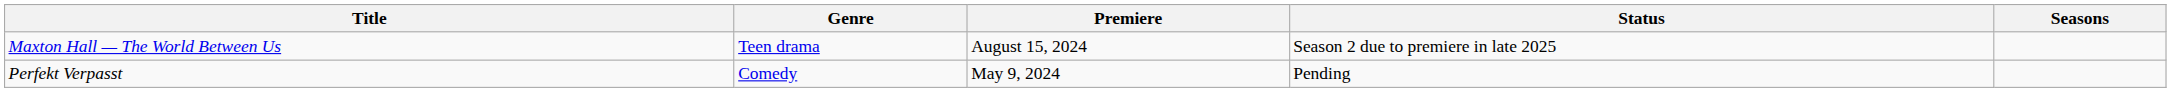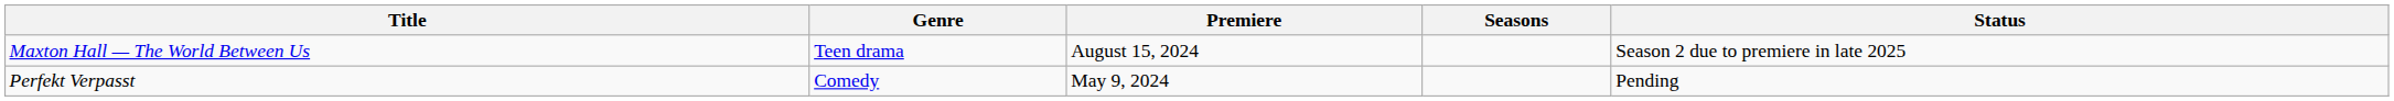columns swapped: Seasons <-> Status
